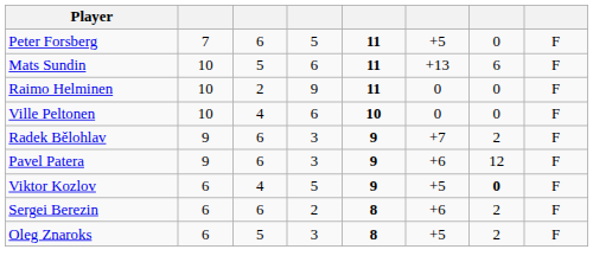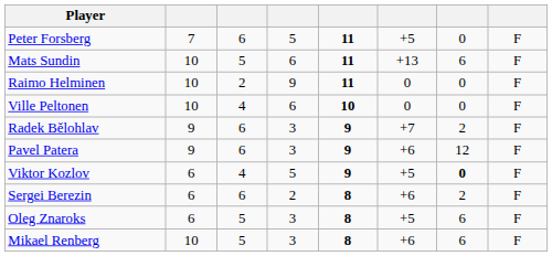Oleg Znaroks | column 7: 2 -> 6
+ row: Mikael Renberg | 10 | 5 | 3 | 8 | +6 | 6 | F
